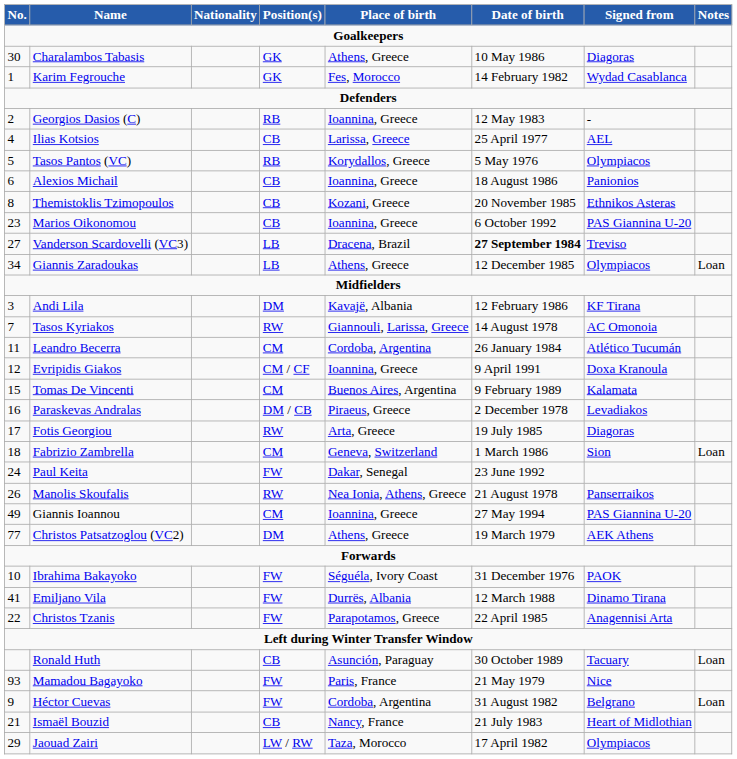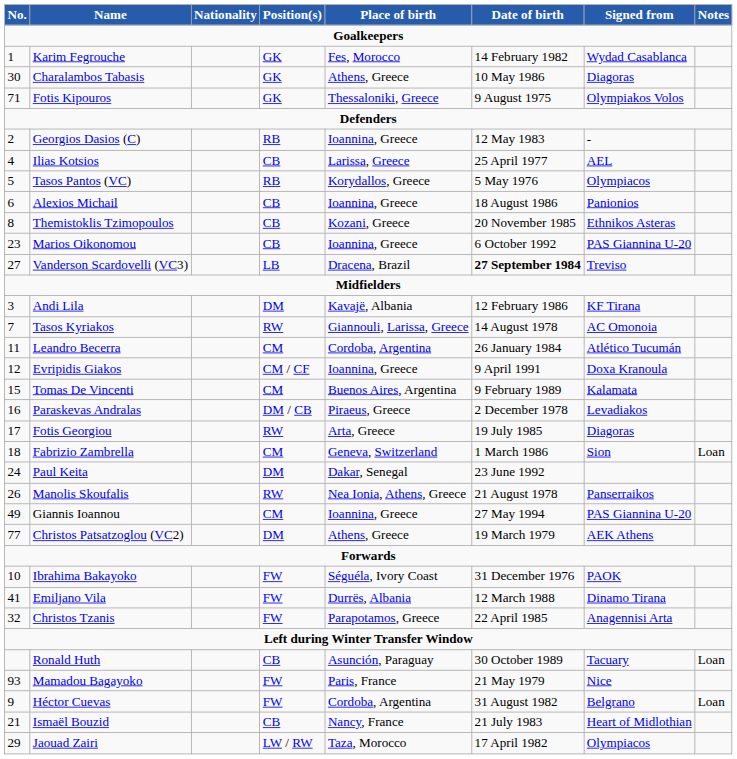rows swapped: Karim Fegrouche <-> Charalambos Tabasis
+ row: 71 | Fotis Kipouros | GK | Thessaloniki, Greece | 9 August 1975 | Olympiakos Volos
- row: 34 | Giannis Zaradoukas | LB | Athens, Greece | 12 December 1985 | Olympiacos | Loan
Paul Keita | Position(s): FW -> DM
Christos Tzanis | No.: 22 -> 32
